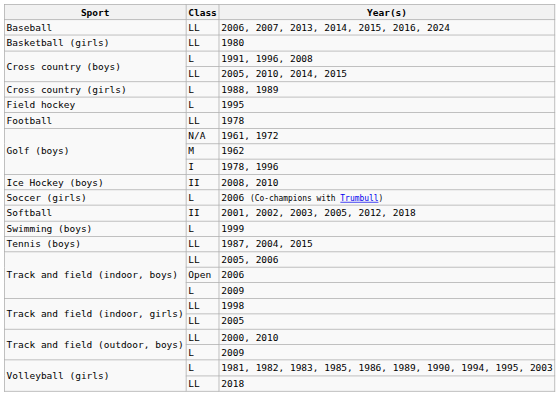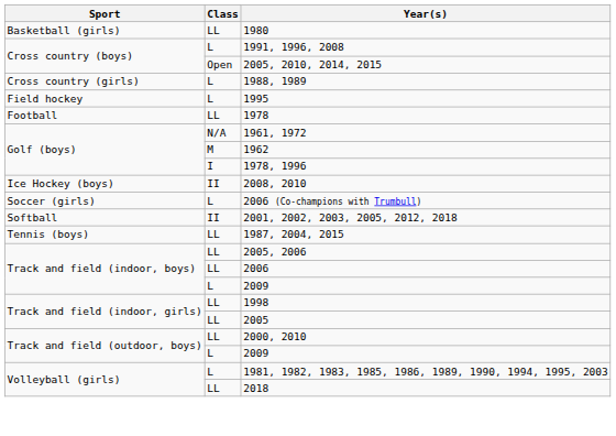- row: Baseball | LL | 2006, 2007, 2013, 2014, 2015, 2016, 2024
2005, 2010, 2014, 2015 | Class: LL -> Open
- row: Swimming (boys) | L | 1999
2006 | Class: Open -> LL
